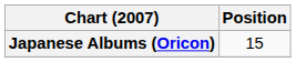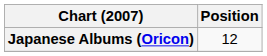Japanese Albums (Oricon) | Position: 15 -> 12
